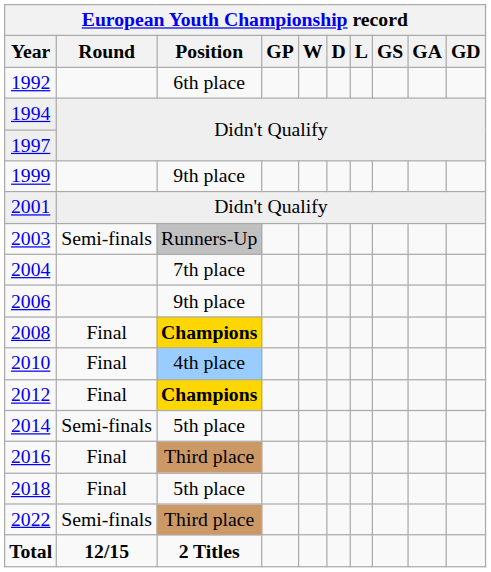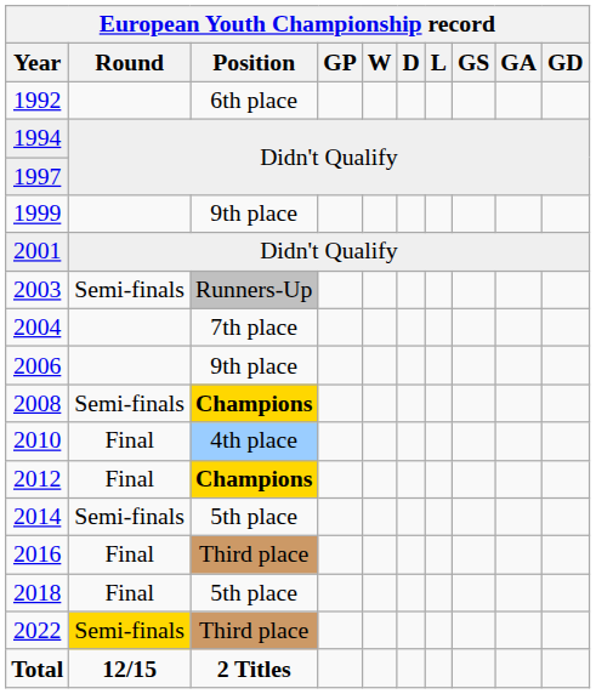2008 | European Youth Championship record / Round: Final -> Semi-finals
2022 | European Youth Championship record / Round: no background -> gold background
